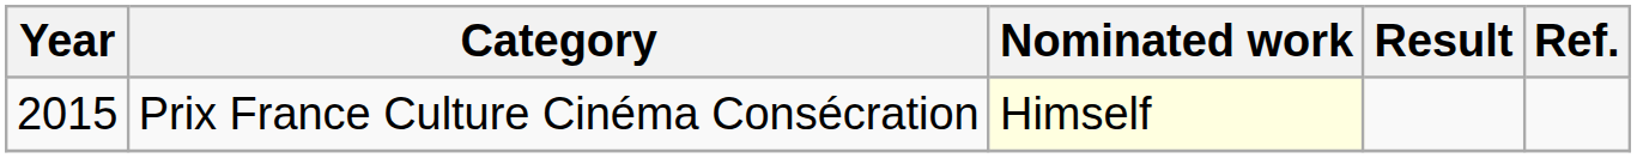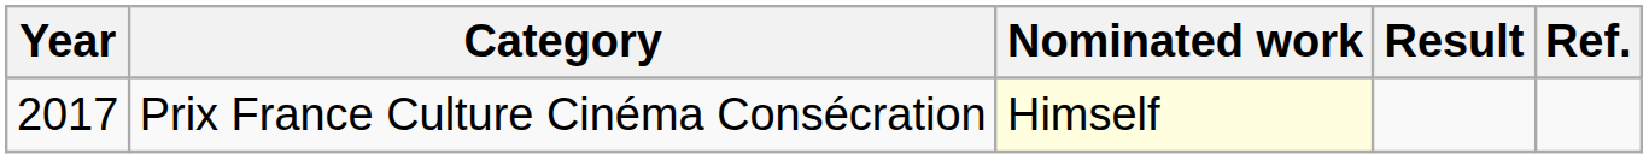Prix France Culture Cinéma Consécration | Year: 2015 -> 2017
